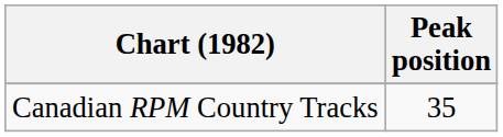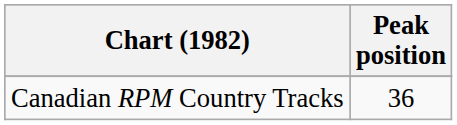Canadian RPM Country Tracks | Peak position: 35 -> 36
